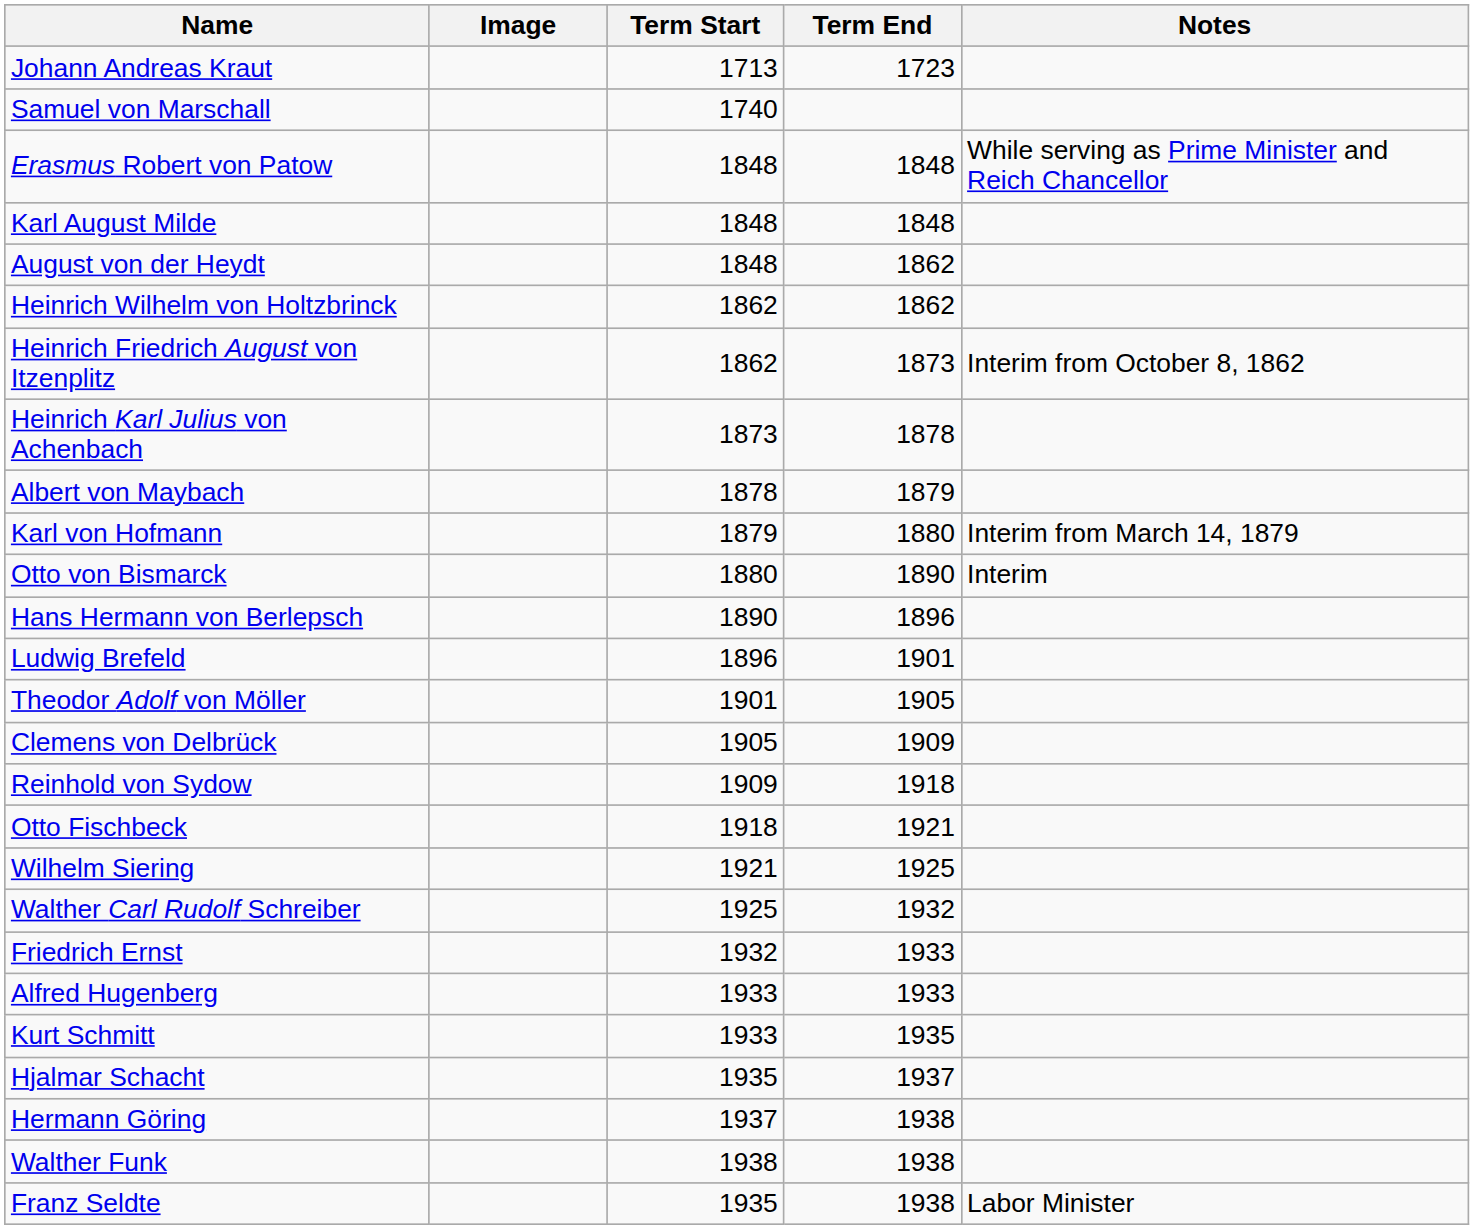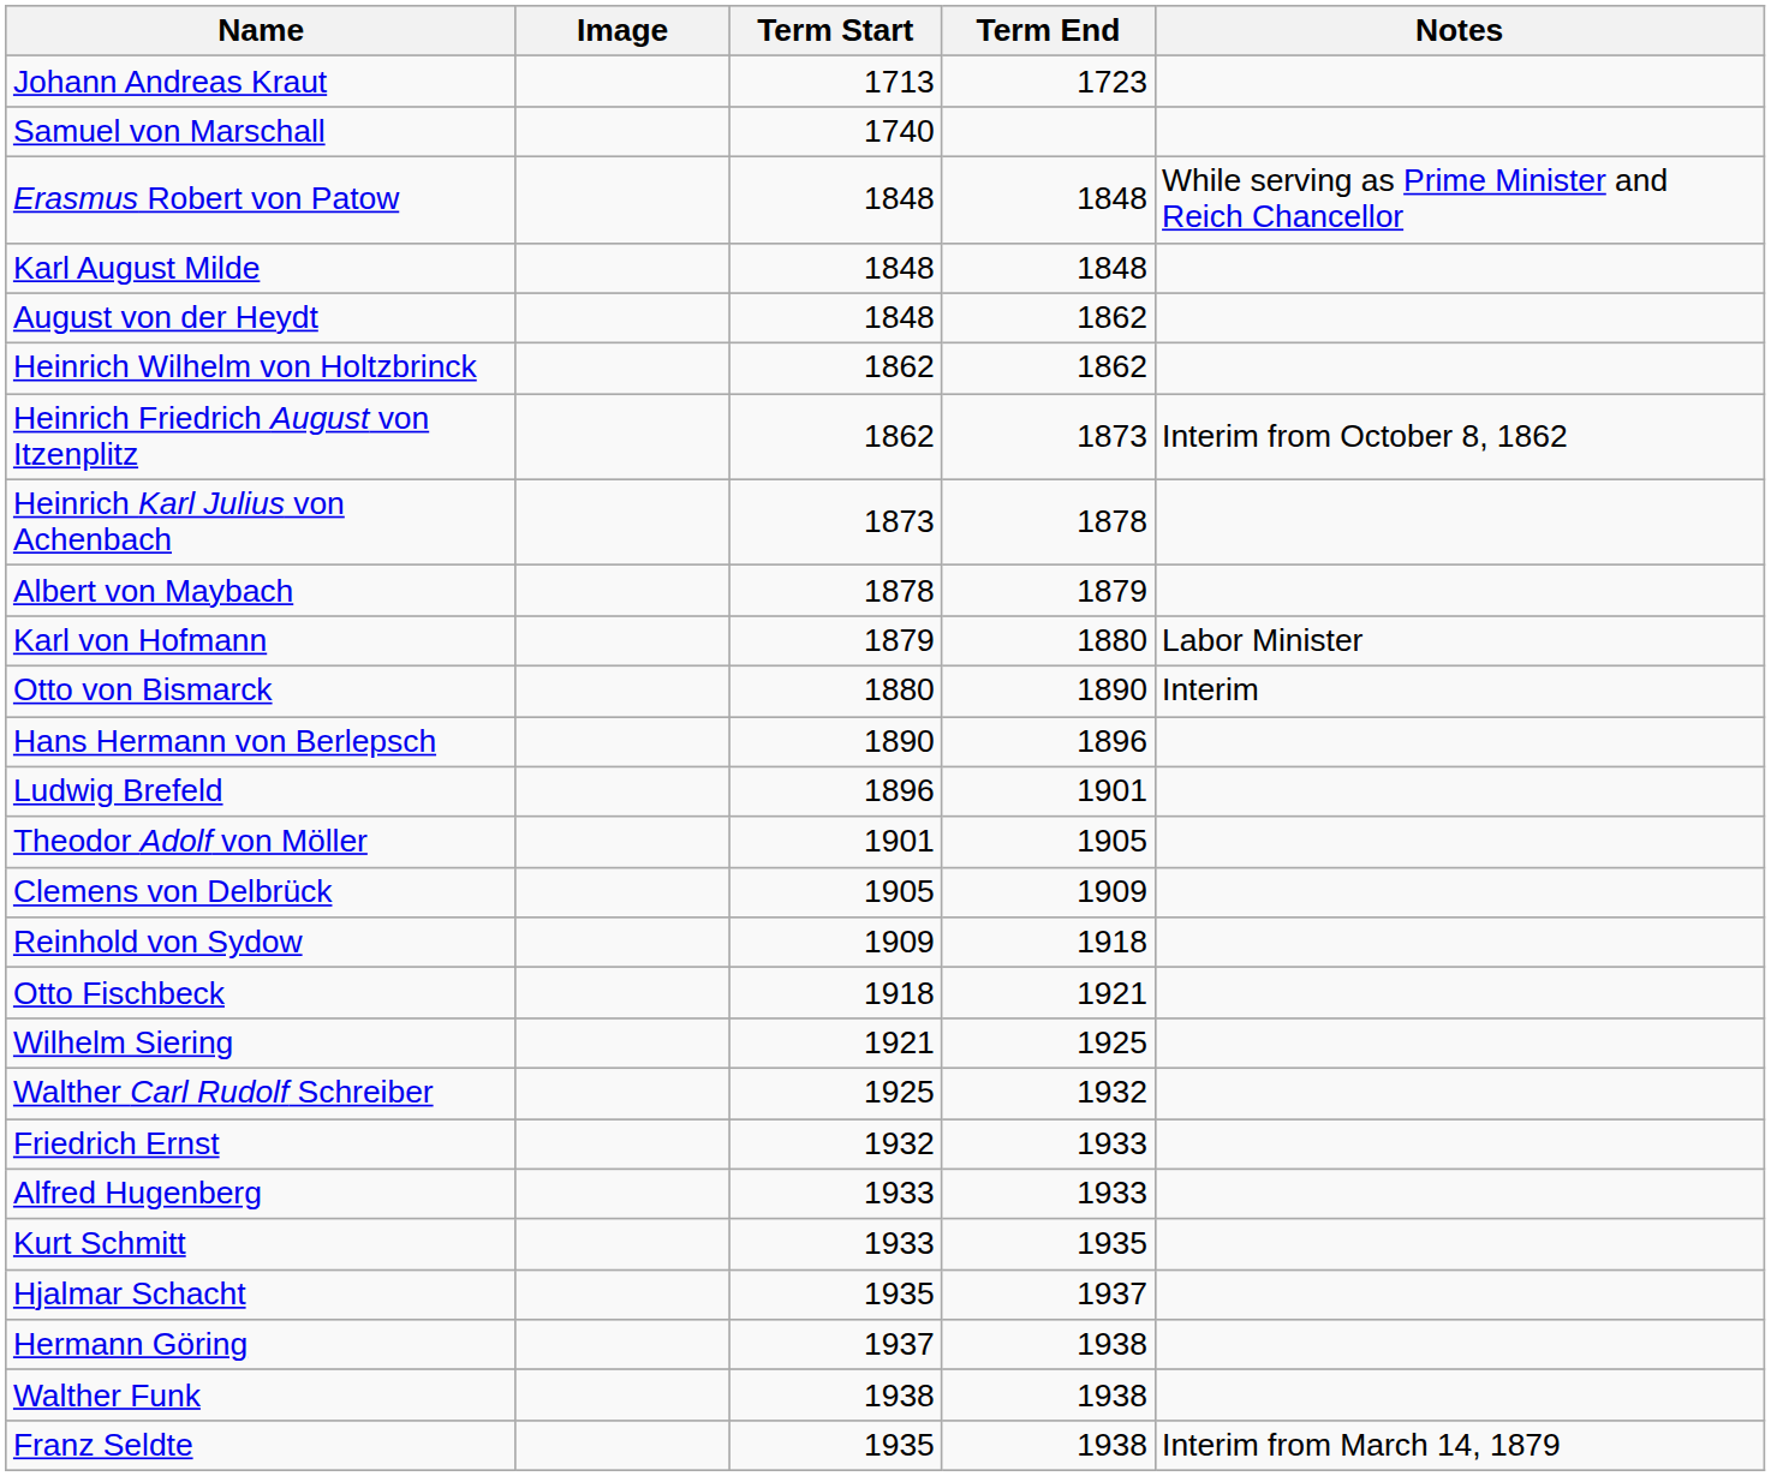Karl von Hofmann | Notes: Interim from March 14, 1879 -> Labor Minister
Franz Seldte | Notes: Labor Minister -> Interim from March 14, 1879
